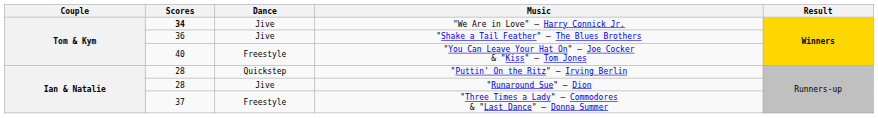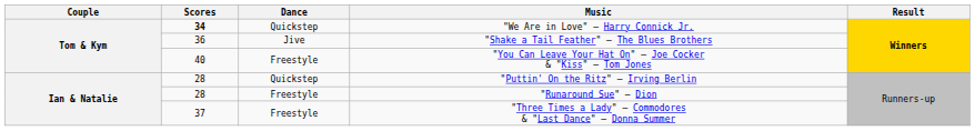"We Are in Love" — Harry Connick Jr. | Dance: Jive -> Quickstep
"Runaround Sue" — Dion | Dance: Jive -> Freestyle
